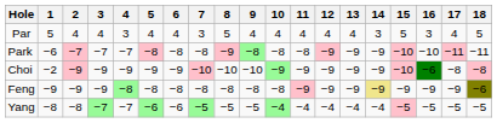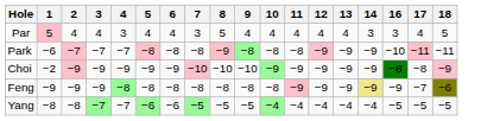- column: 15 | 5 | −10 | −10 | −9 | −5
Par | 1: no background -> pink background
Choi | 16: −6 -> −8
Choi | 18: −8 -> −9
Feng | 17: −9 -> −7
